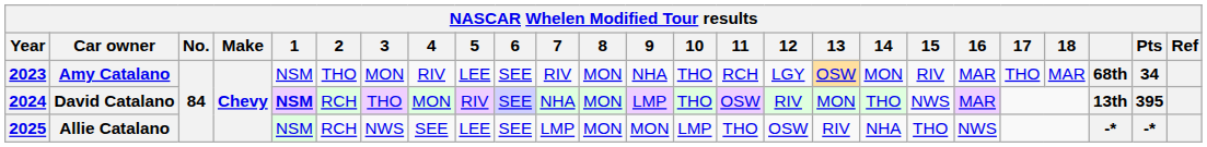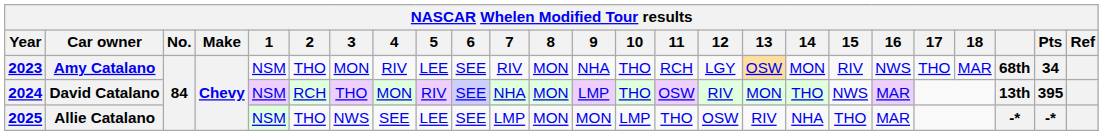Amy Catalano | 16: MAR -> NWS
David Catalano | 1: bold -> normal
Allie Catalano | 2: RCH -> THO
Allie Catalano | 16: NWS -> MAR
